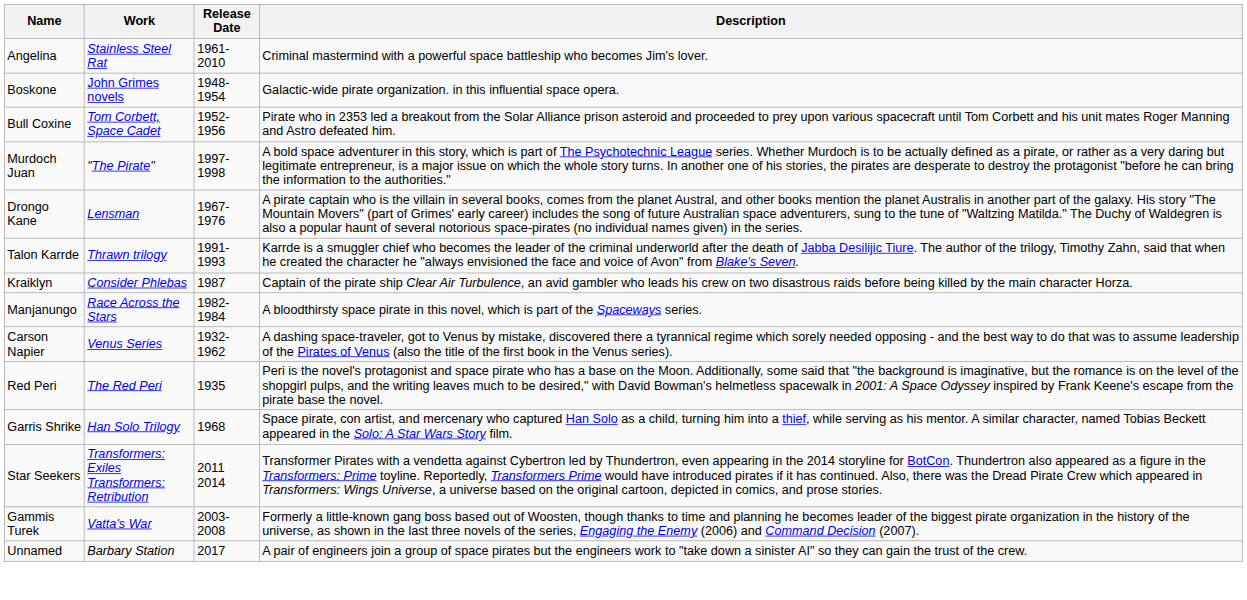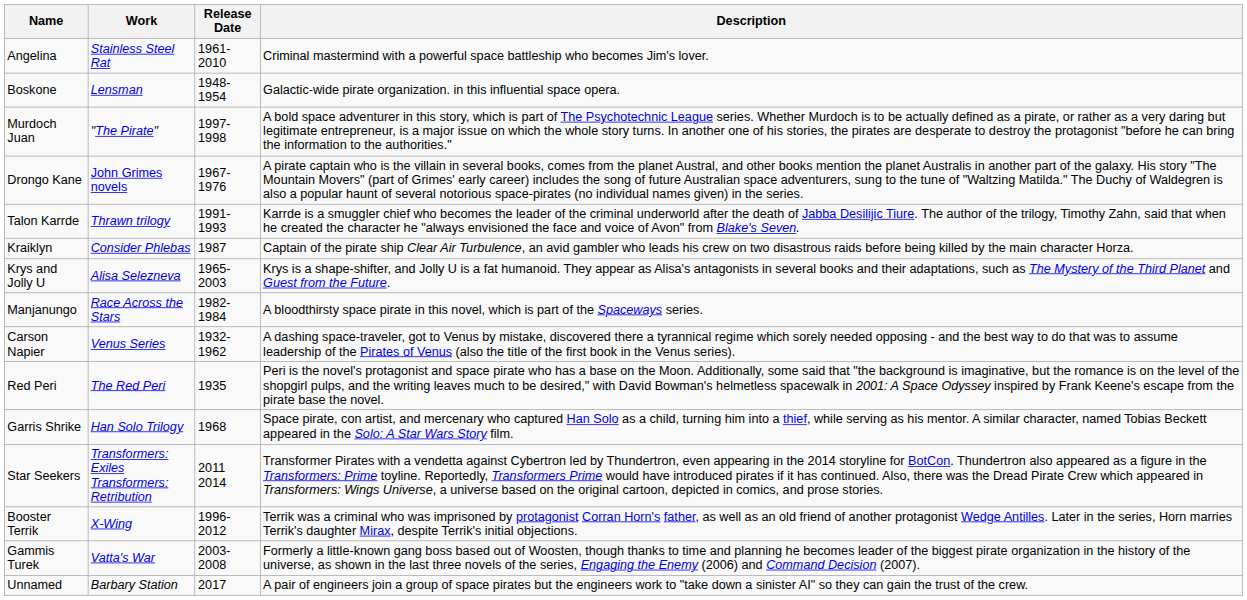Boskone | Work: John Grimes novels -> Lensman
- row: Bull Coxine | Tom Corbett, Space Cadet | 1952-1956 | Pirate who in 2353 led a breakout from the Solar Alliance prison asteroid and proceeded to prey upon various spacecraft until Tom Corbett and his unit mates Roger Manning and Astro defeated him.
Drongo Kane | Work: Lensman -> John Grimes novels
+ row: Krys and Jolly U | Alisa Selezneva | 1965-2003 | Krys is a shape-shifter, and Jolly U is a fat humanoid. They appear as Alisa's antagonists in several books and their adaptations, such as The Mystery of the Third Planet and Guest from the Future.
+ row: Booster Terrik | X-Wing | 1996-2012 | Terrik was a criminal who was imprisoned by protagonist Corran Horn's father, as well as an old friend of another protagonist Wedge Antilles. Later in the series, Horn marries Terrik's daughter Mirax, despite Terrik's initial objections.
